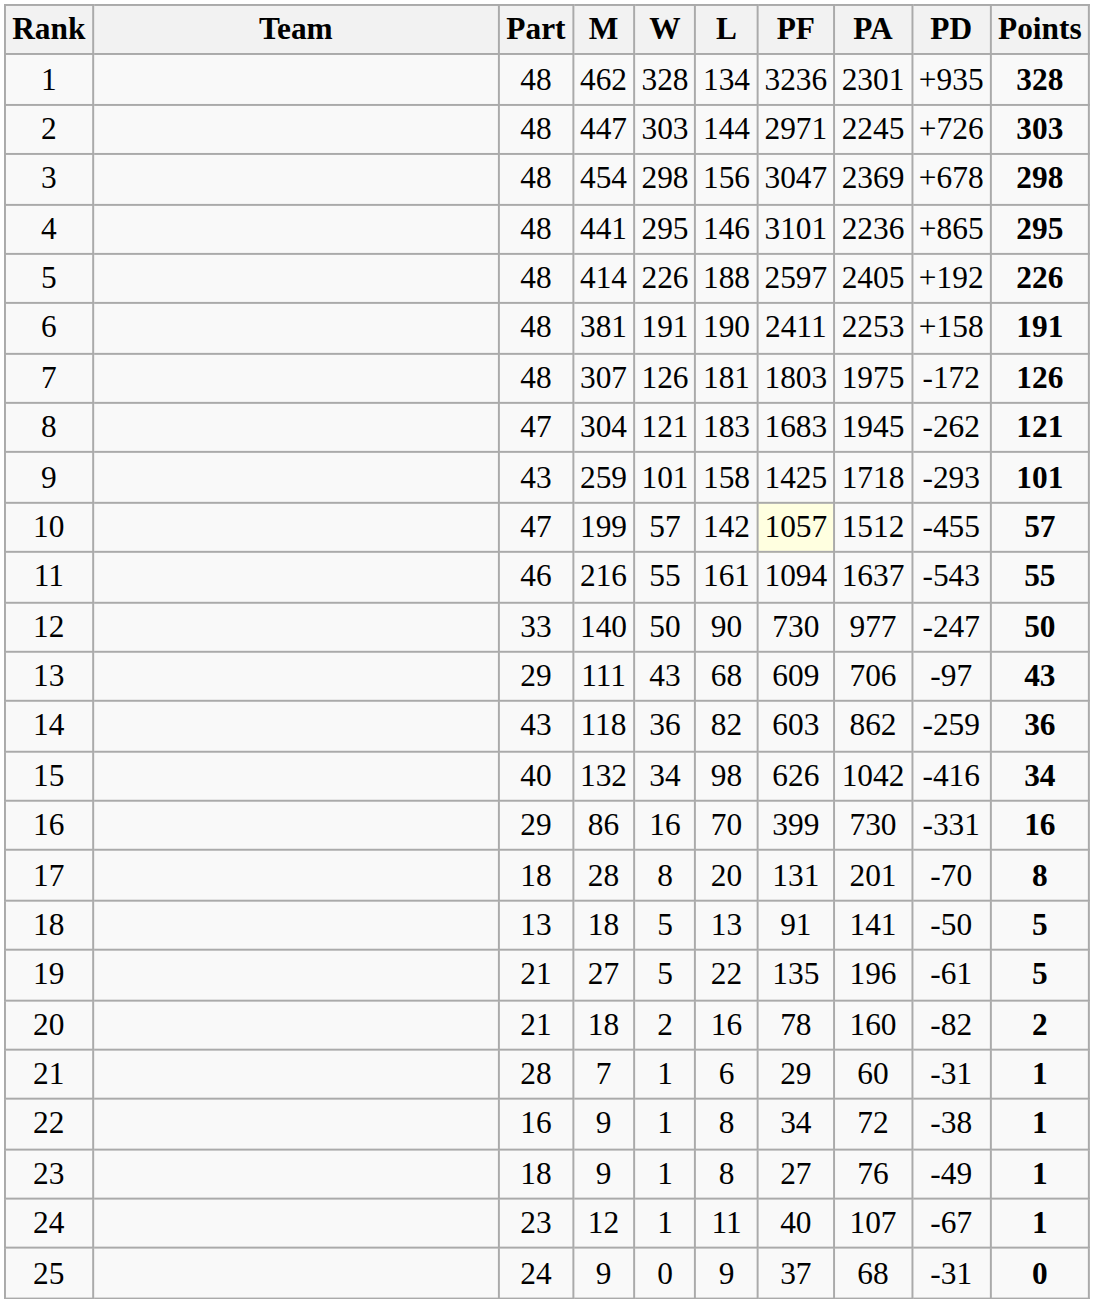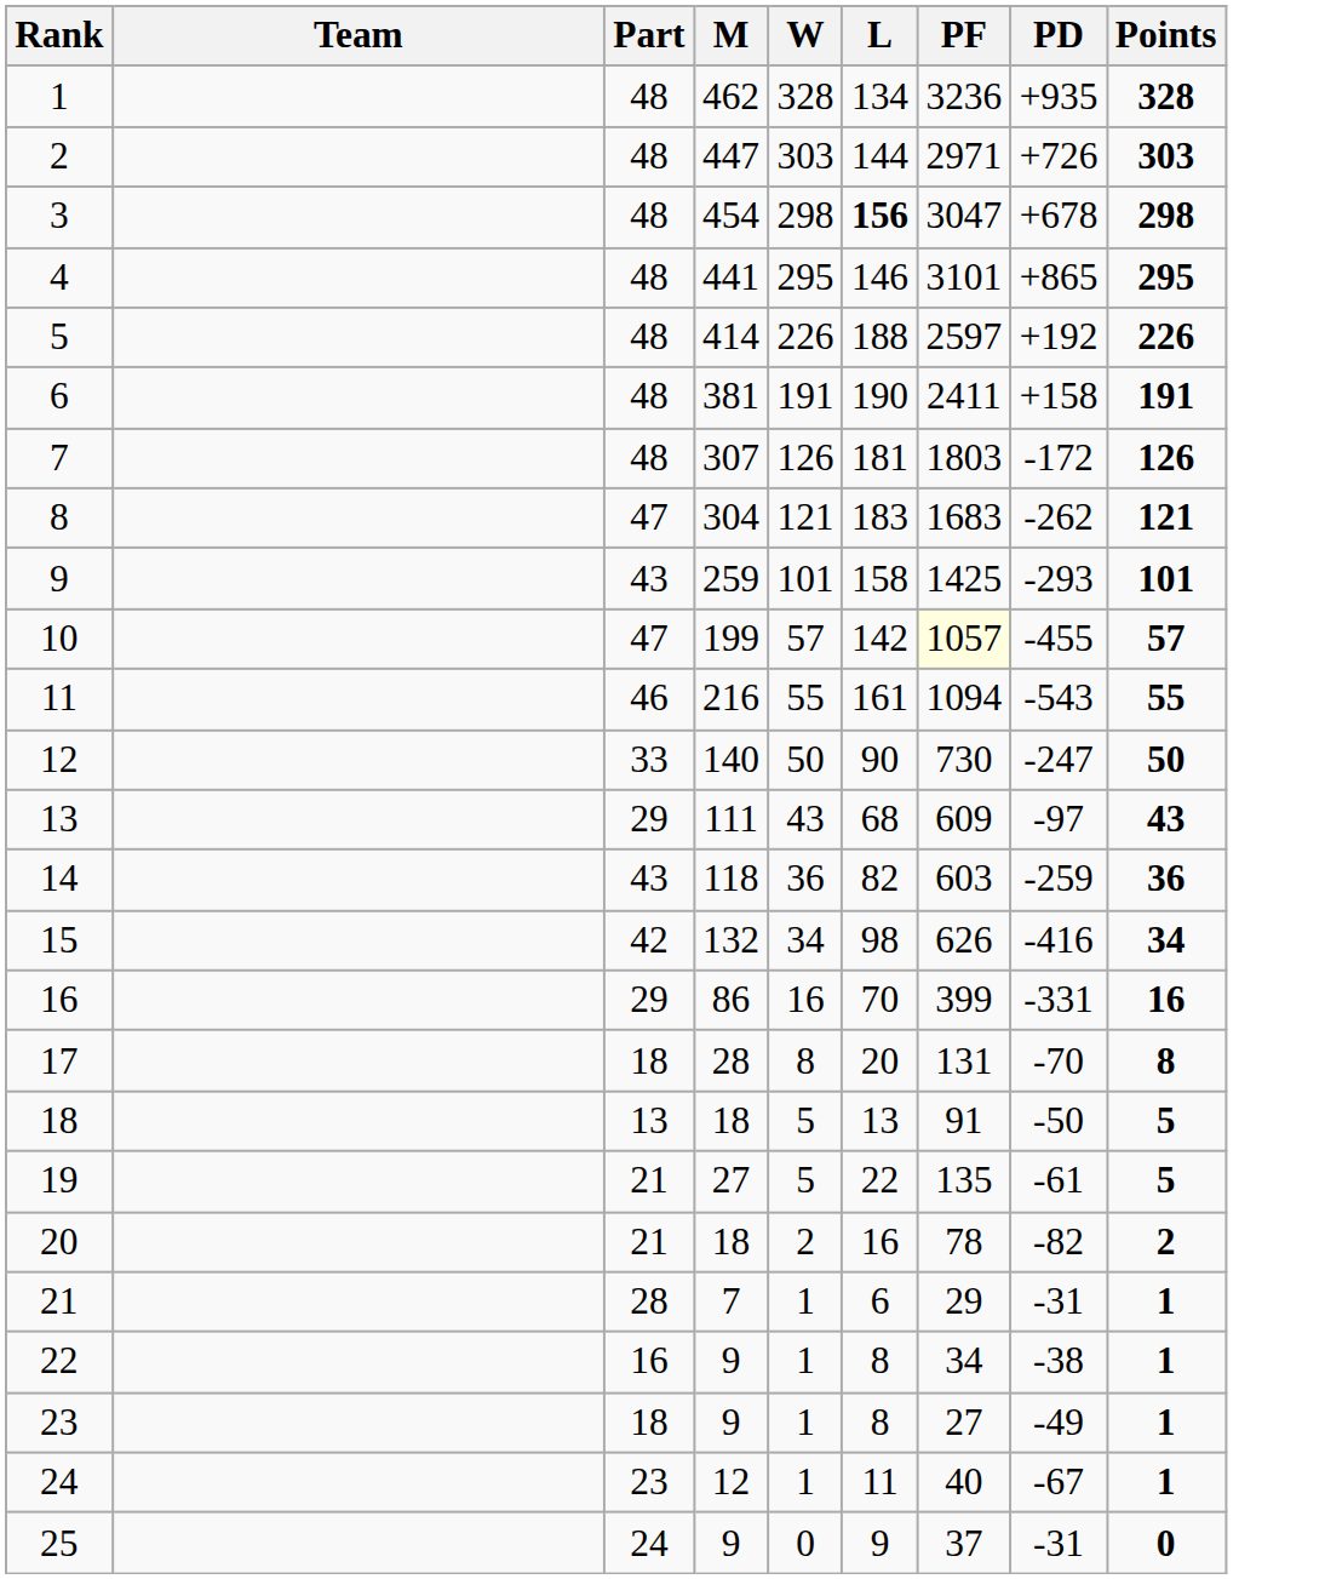- column: PA | 2301 | 2245 | 2369 | 2236 | 2405 | 2253 | 1975 | 1945 | 1718 | 1512 | 1637 | 977 | 706 | 862 | 1042 | 730 | 201 | 141 | 196 | 160 | 60 | 72 | 76 | 107 | 68
3 | L: normal -> bold
15 | Part: 40 -> 42
